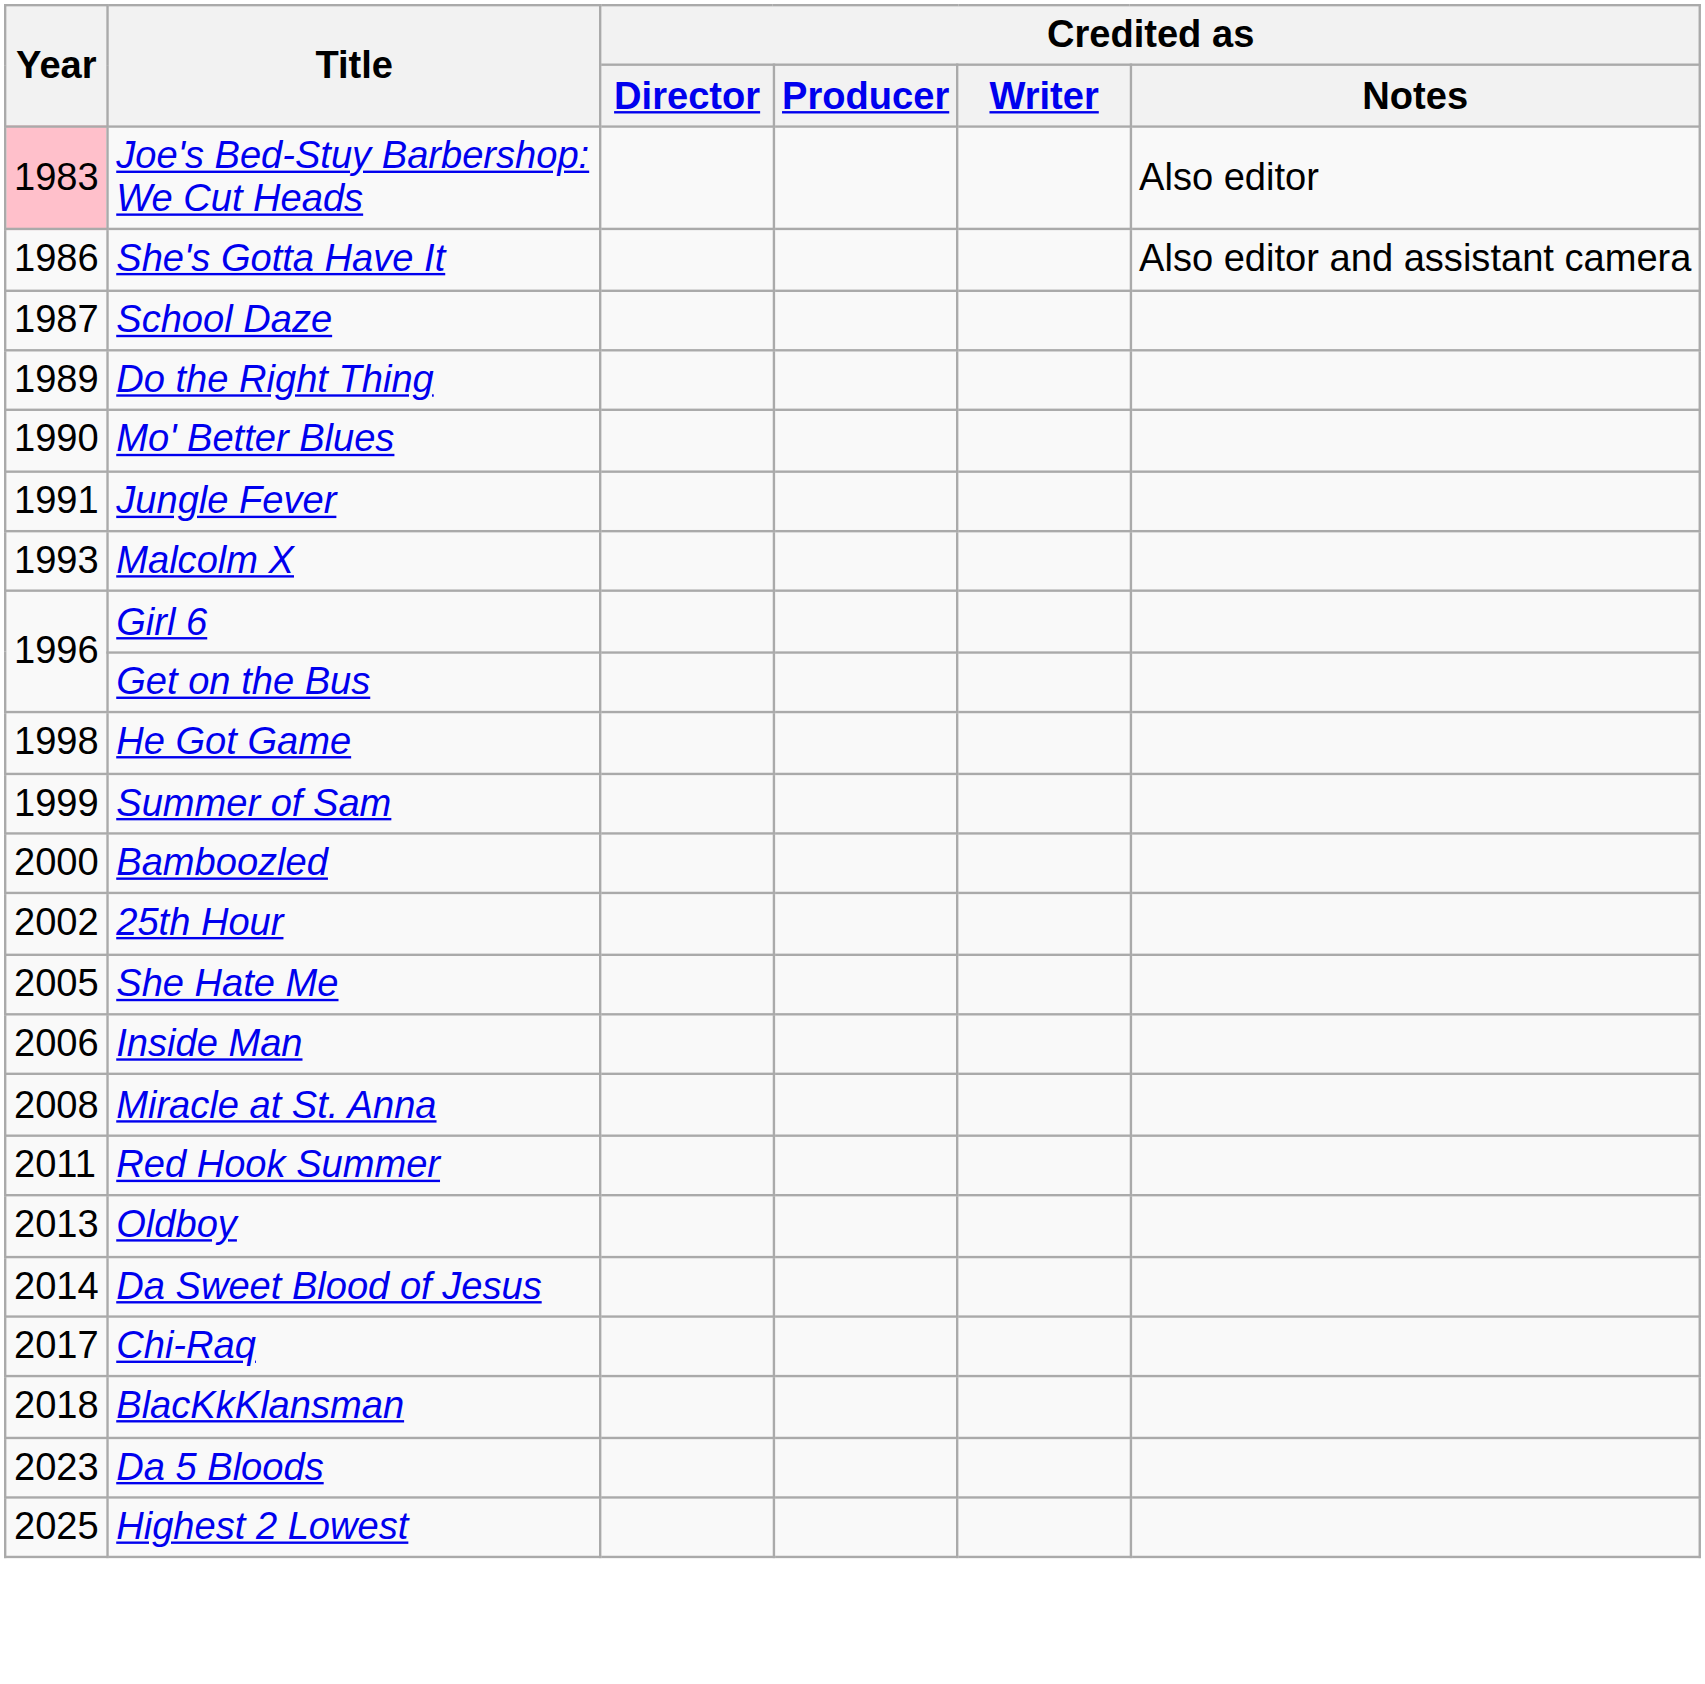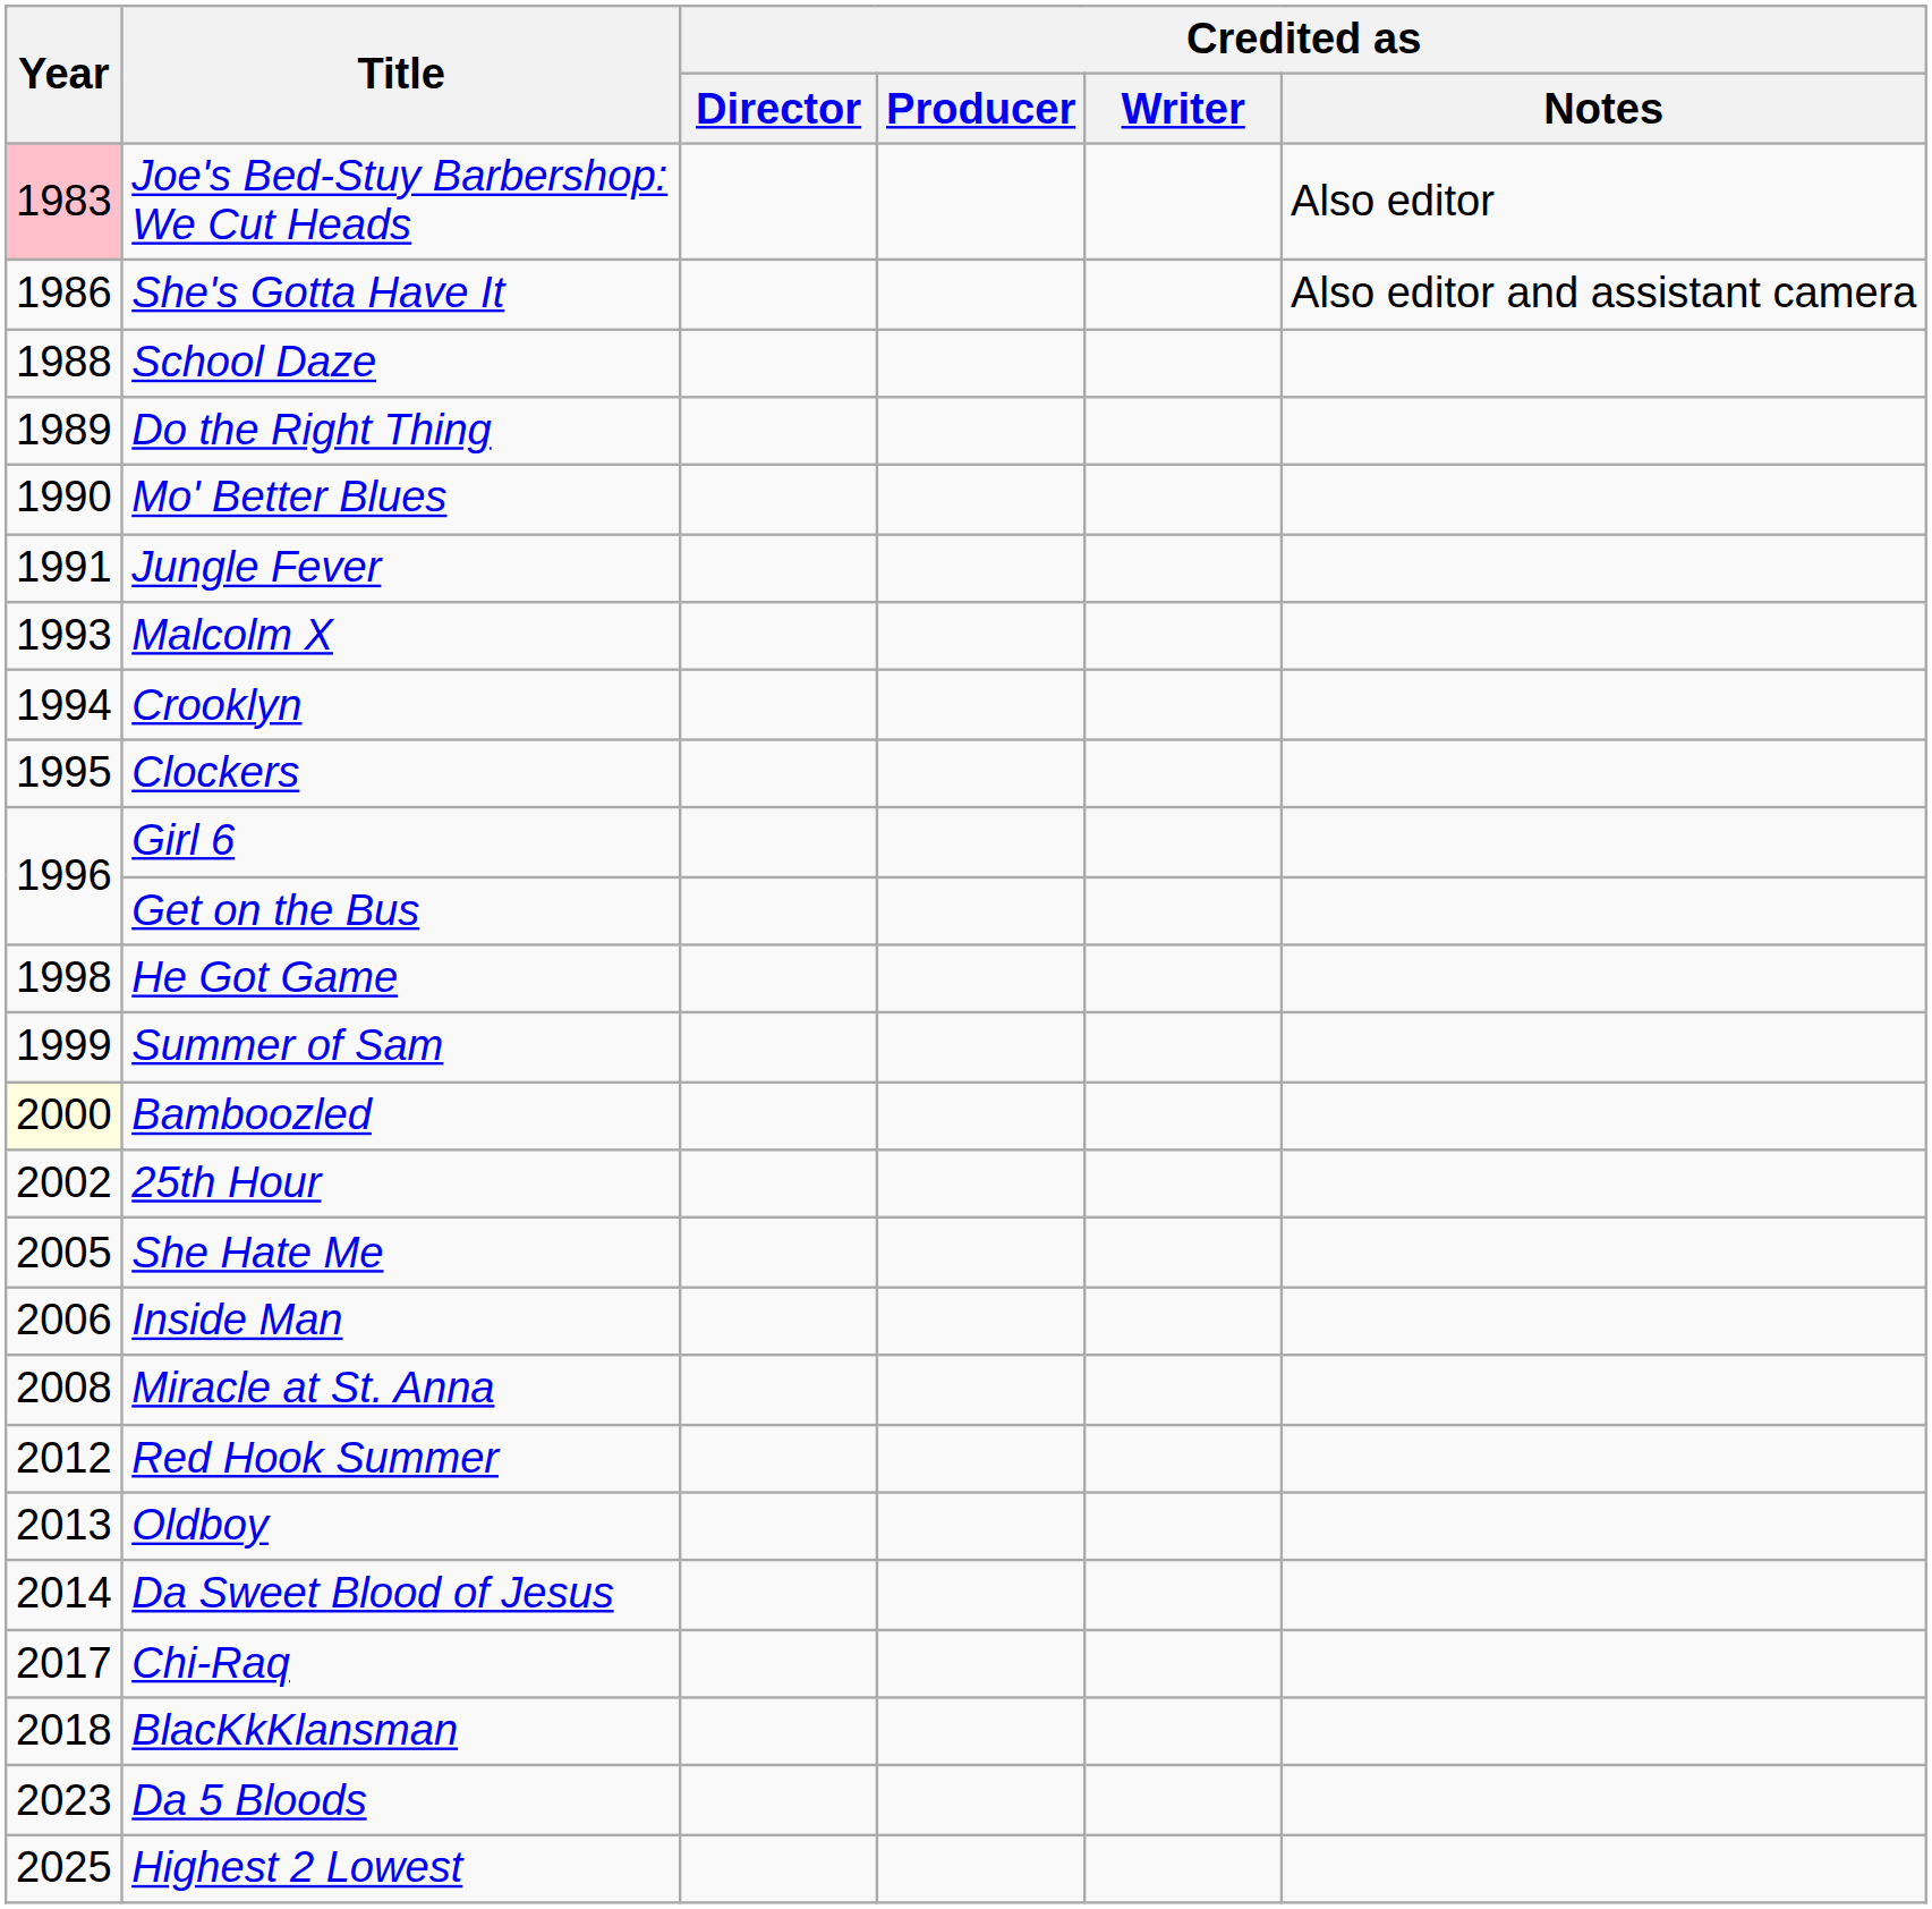School Daze | Year: 1987 -> 1988
+ row: 1994 | Crooklyn
+ row: 1995 | Clockers
Bamboozled | Year: no background -> lightyellow background
Red Hook Summer | Year: 2011 -> 2012
